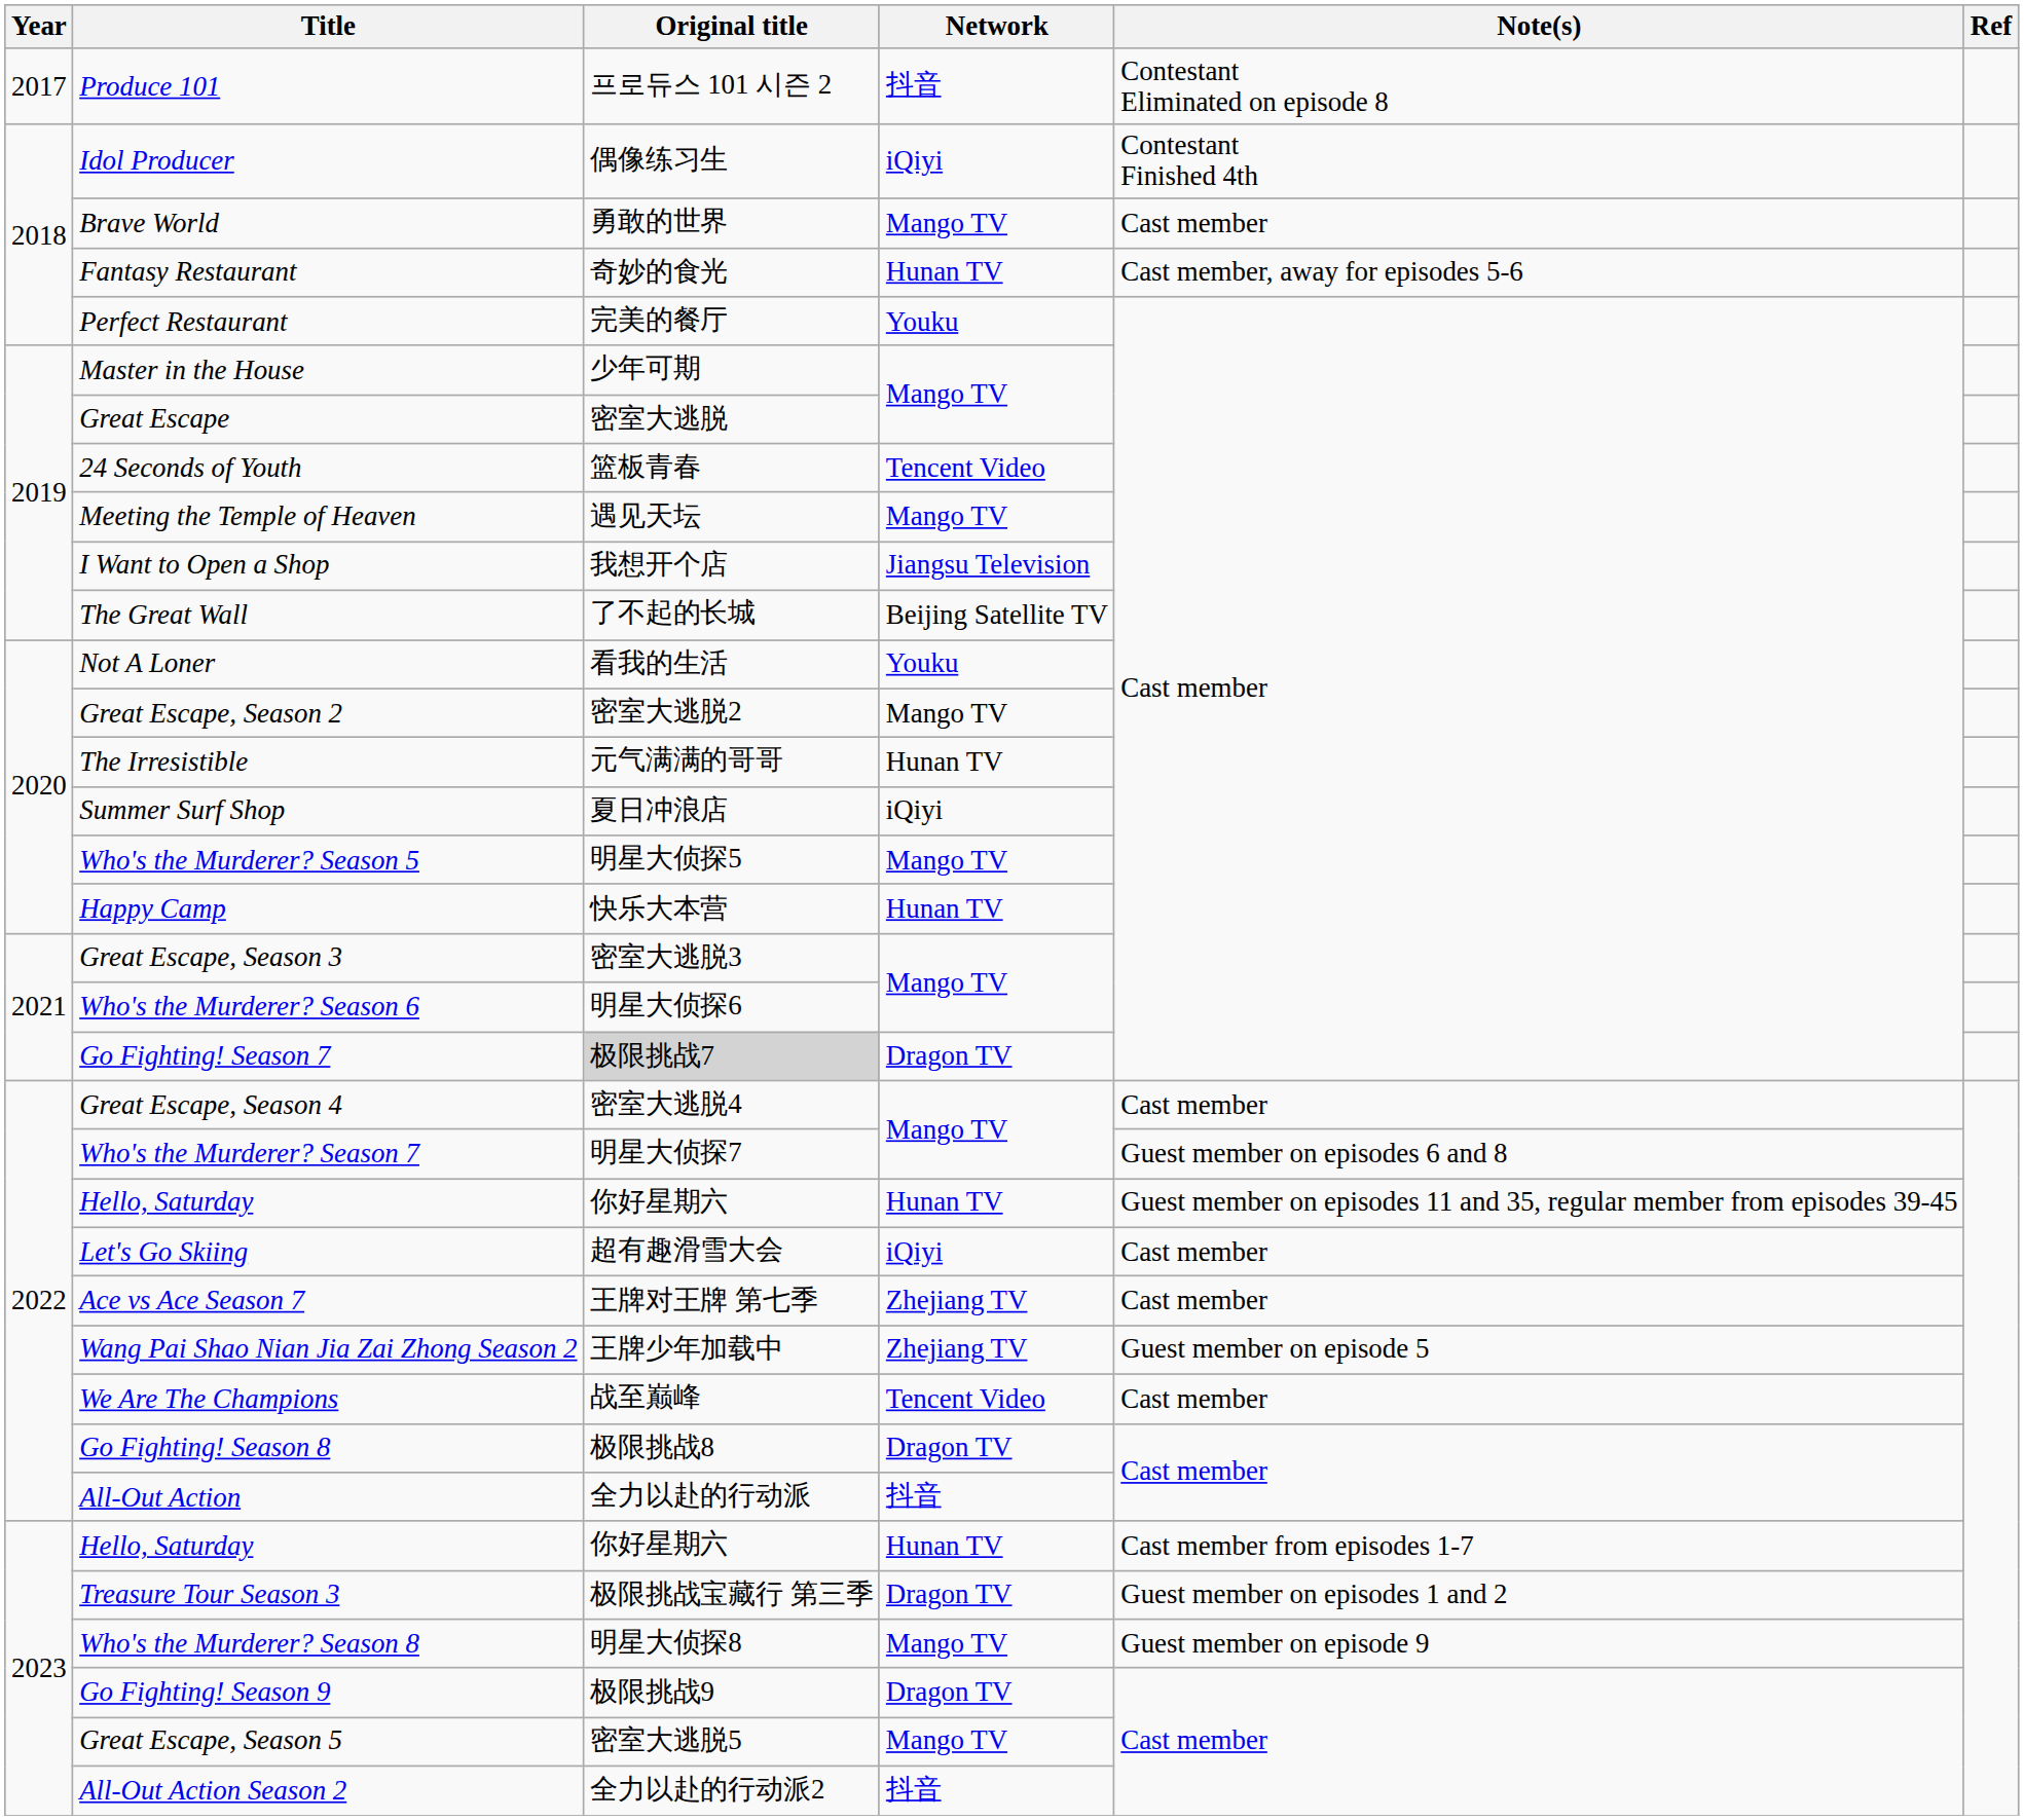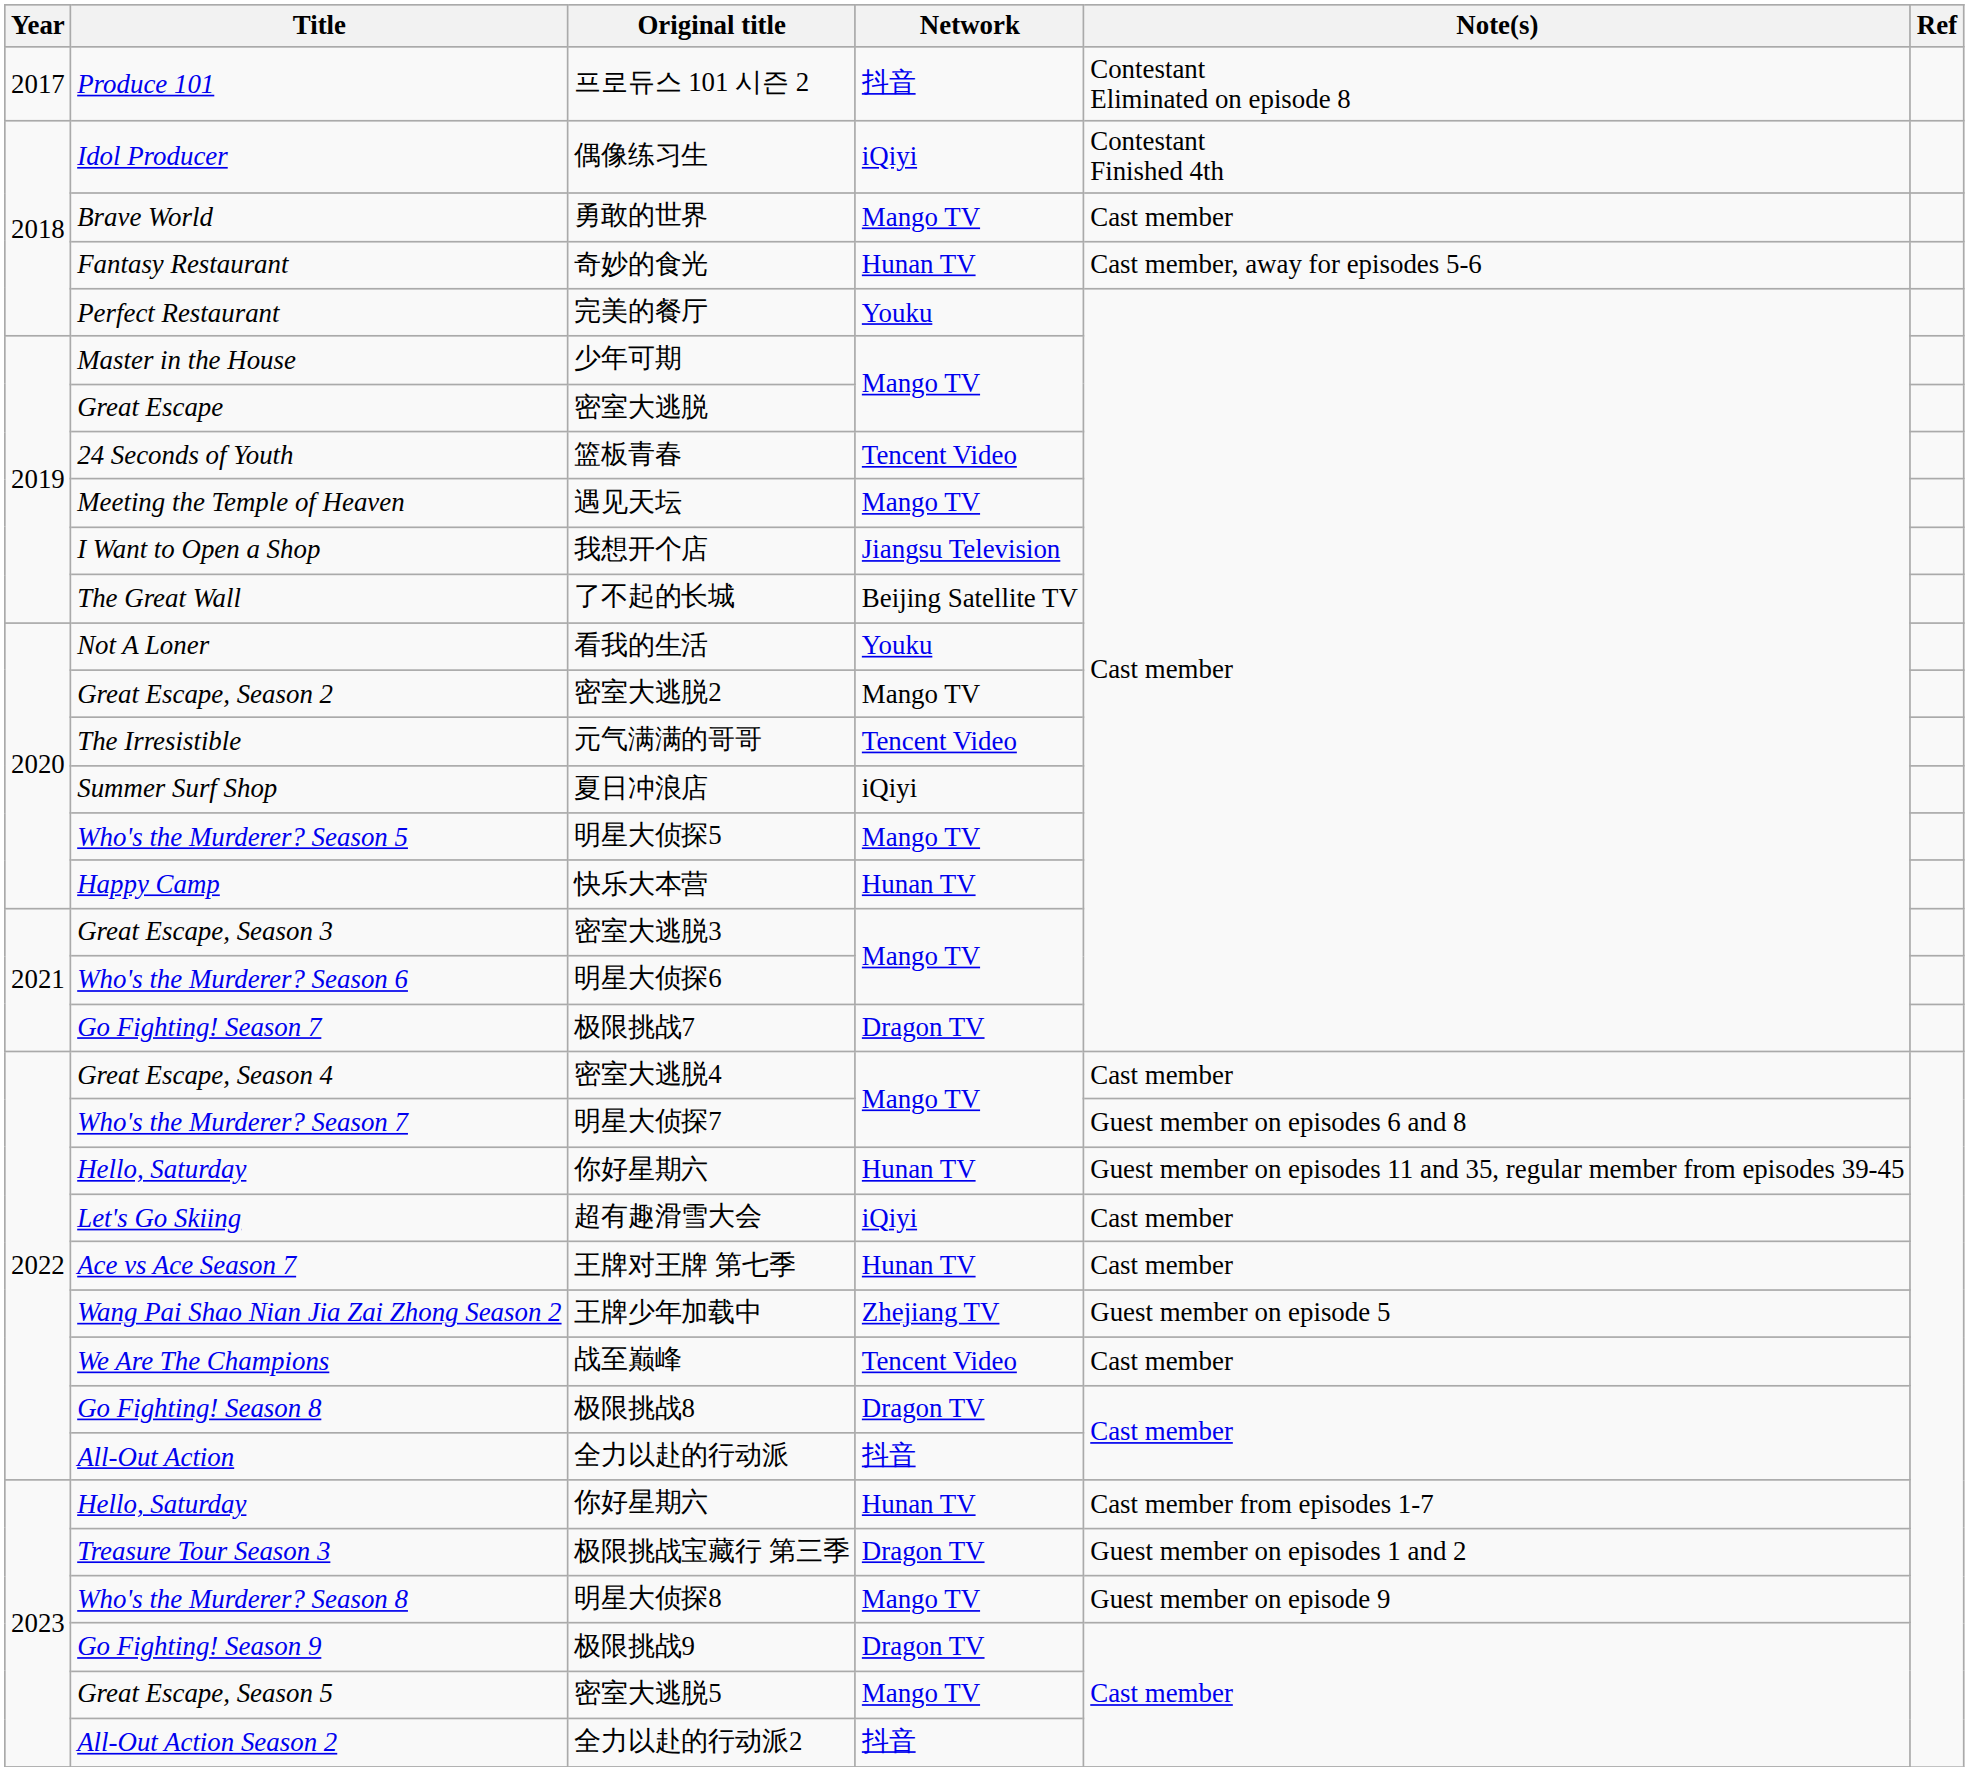The Irresistible | Network: Hunan TV -> Tencent Video
Go Fighting! Season 7 | Original title: lightgrey background -> no background
Ace vs Ace Season 7 | Network: Zhejiang TV -> Hunan TV
